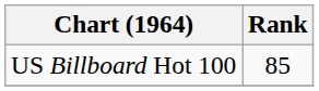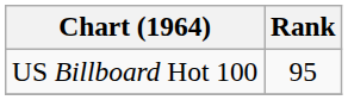US Billboard Hot 100 | Rank: 85 -> 95
